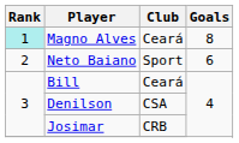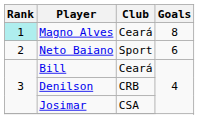Denilson | Club: CSA -> CRB
Josimar | Club: CRB -> CSA
